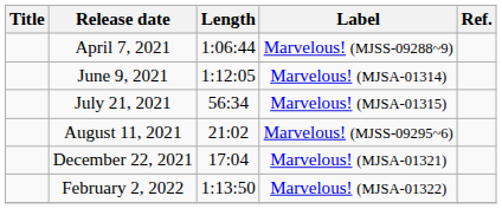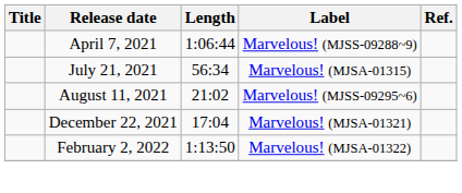- row: June 9, 2021 | 1:12:05 | Marvelous! (MJSA-01314)
